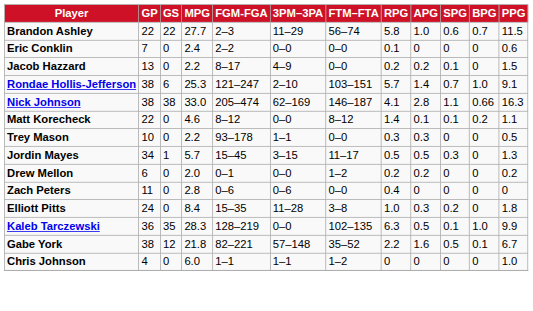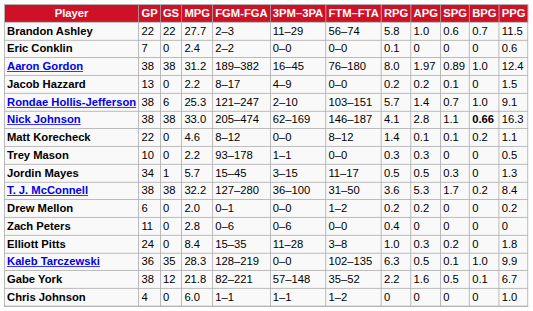+ row: Aaron Gordon | 38 | 38 | 31.2 | 189–382 | 16–45 | 76–180 | 8.0 | 1.97 | 0.89 | 1.0 | 12.4
Nick Johnson | BPG: normal -> bold
+ row: T. J. McConnell | 38 | 38 | 32.2 | 127–280 | 36–100 | 31–50 | 3.6 | 5.3 | 1.7 | 0.2 | 8.4
